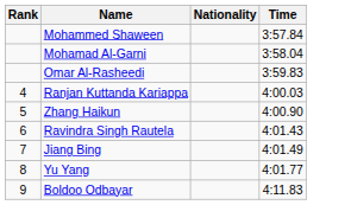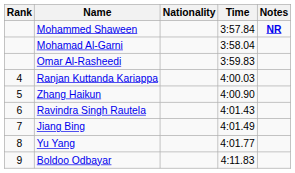+ column: Notes | NR
